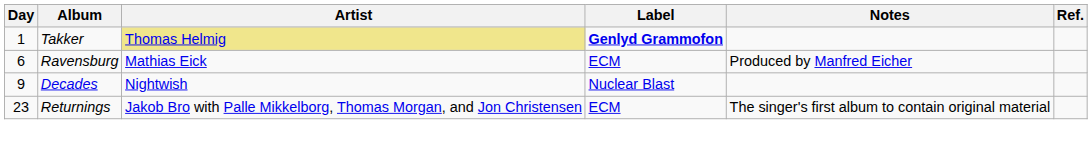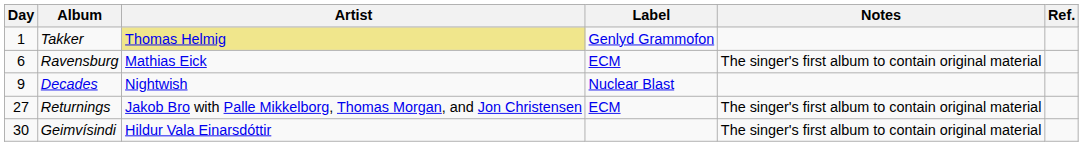Takker | Label: bold -> normal
Ravensburg | Notes: Produced by Manfred Eicher -> The singer's first album to contain original material
Returnings | Day: 23 -> 27
+ row: 30 | Geimvísindi | Hildur Vala Einarsdóttir | The singer's first album to contain original material
